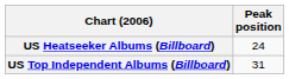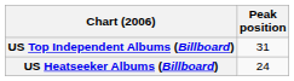rows swapped: US Heatseeker Albums (Billboard) <-> US Top Independent Albums (Billboard)
